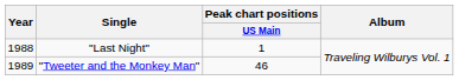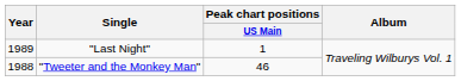"Last Night" | Year: 1988 -> 1989
"Tweeter and the Monkey Man" | Year: 1989 -> 1988
